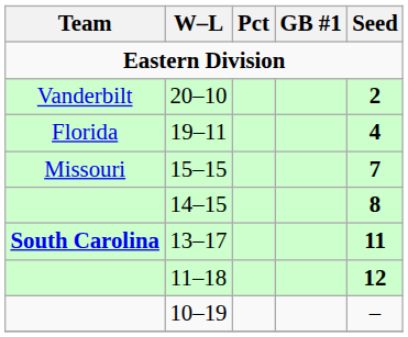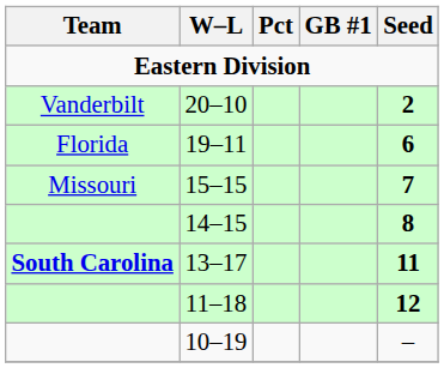19–11 | Seed: 4 -> 6
